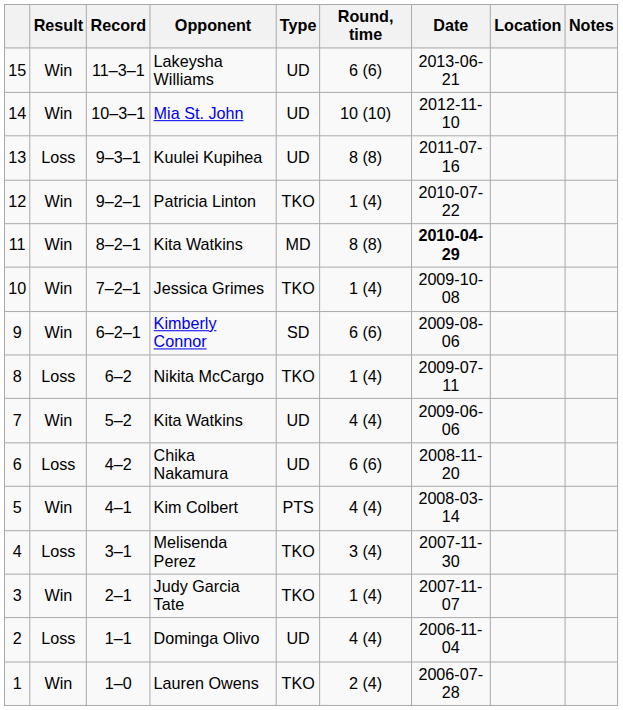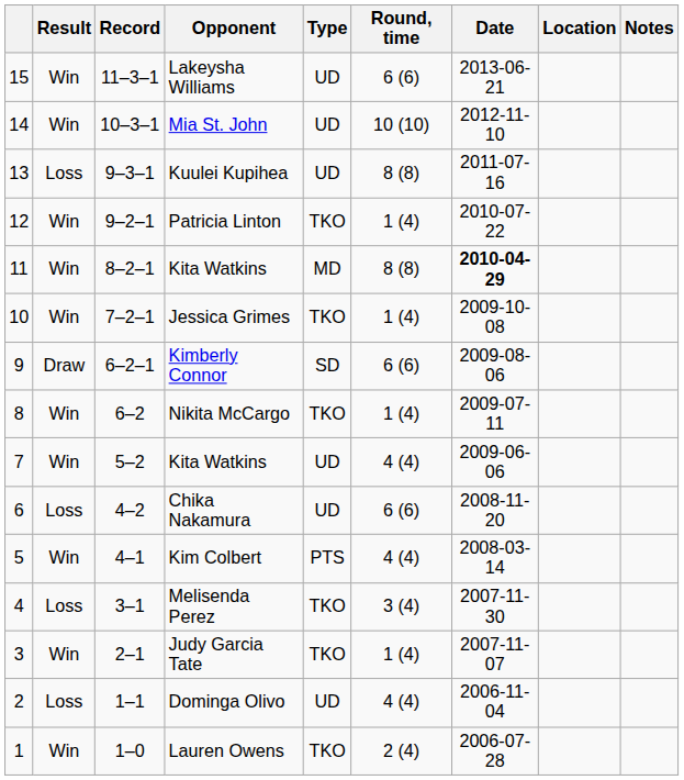Kimberly Connor | Result: Win -> Draw
Nikita McCargo | Result: Loss -> Win
